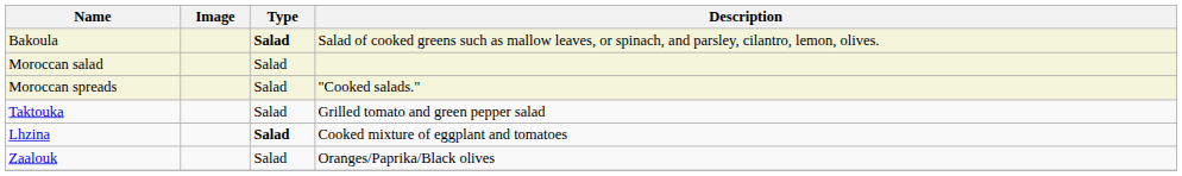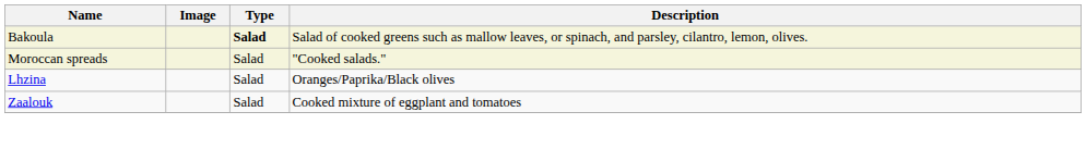- row: Moroccan salad | Salad
- row: Taktouka | Salad | Grilled tomato and green pepper salad
Lhzina | Type: bold -> normal
Lhzina | Description: Cooked mixture of eggplant and tomatoes -> Oranges/Paprika/Black olives
Zaalouk | Description: Oranges/Paprika/Black olives -> Cooked mixture of eggplant and tomatoes
